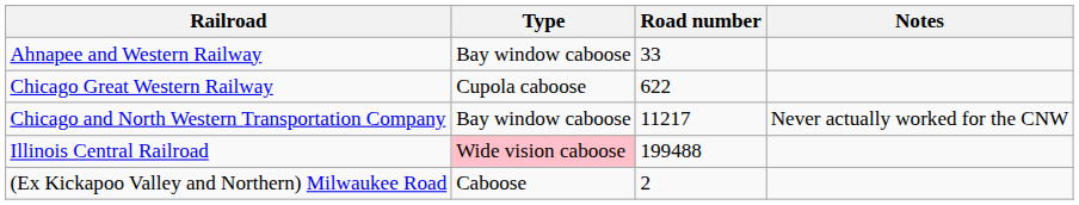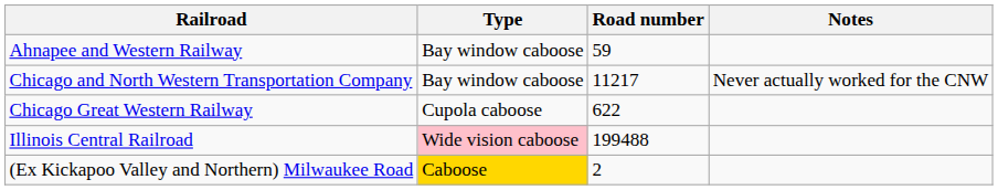Ahnapee and Western Railway | Road number: 33 -> 59
rows swapped: Chicago Great Western Railway <-> Chicago and North Western Transportation Company
(Ex Kickapoo Valley and Northern) Milwaukee Road | Type: no background -> gold background
